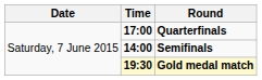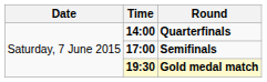Quarterfinals | Time: 17:00 -> 14:00
Semifinals | Time: 14:00 -> 17:00
